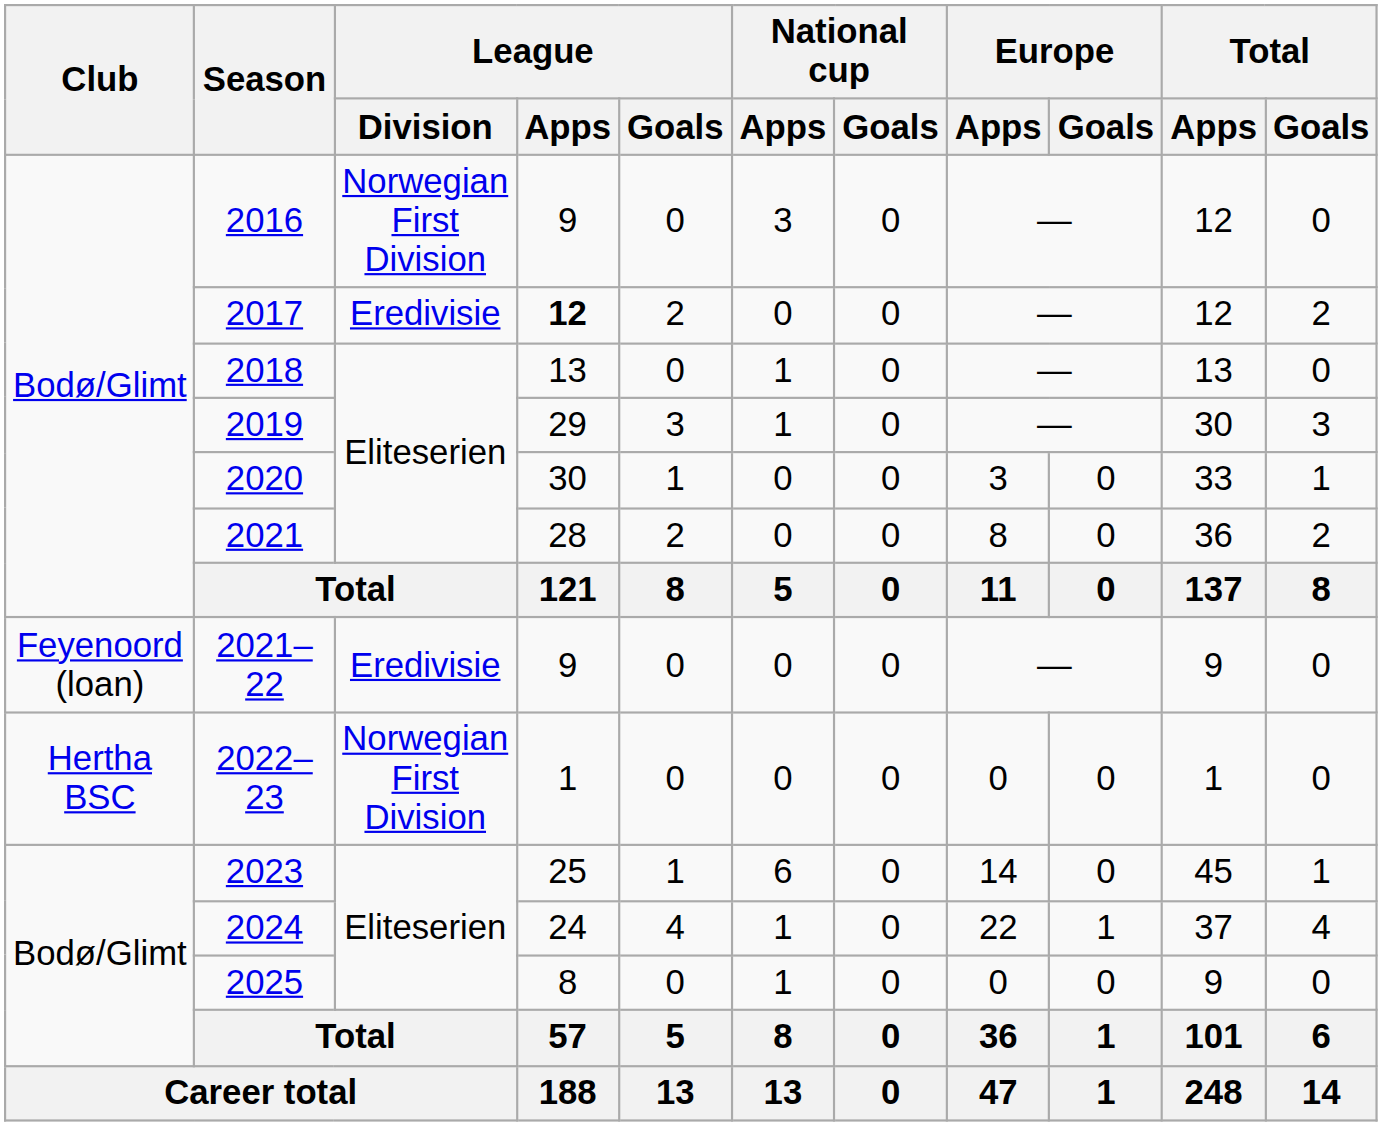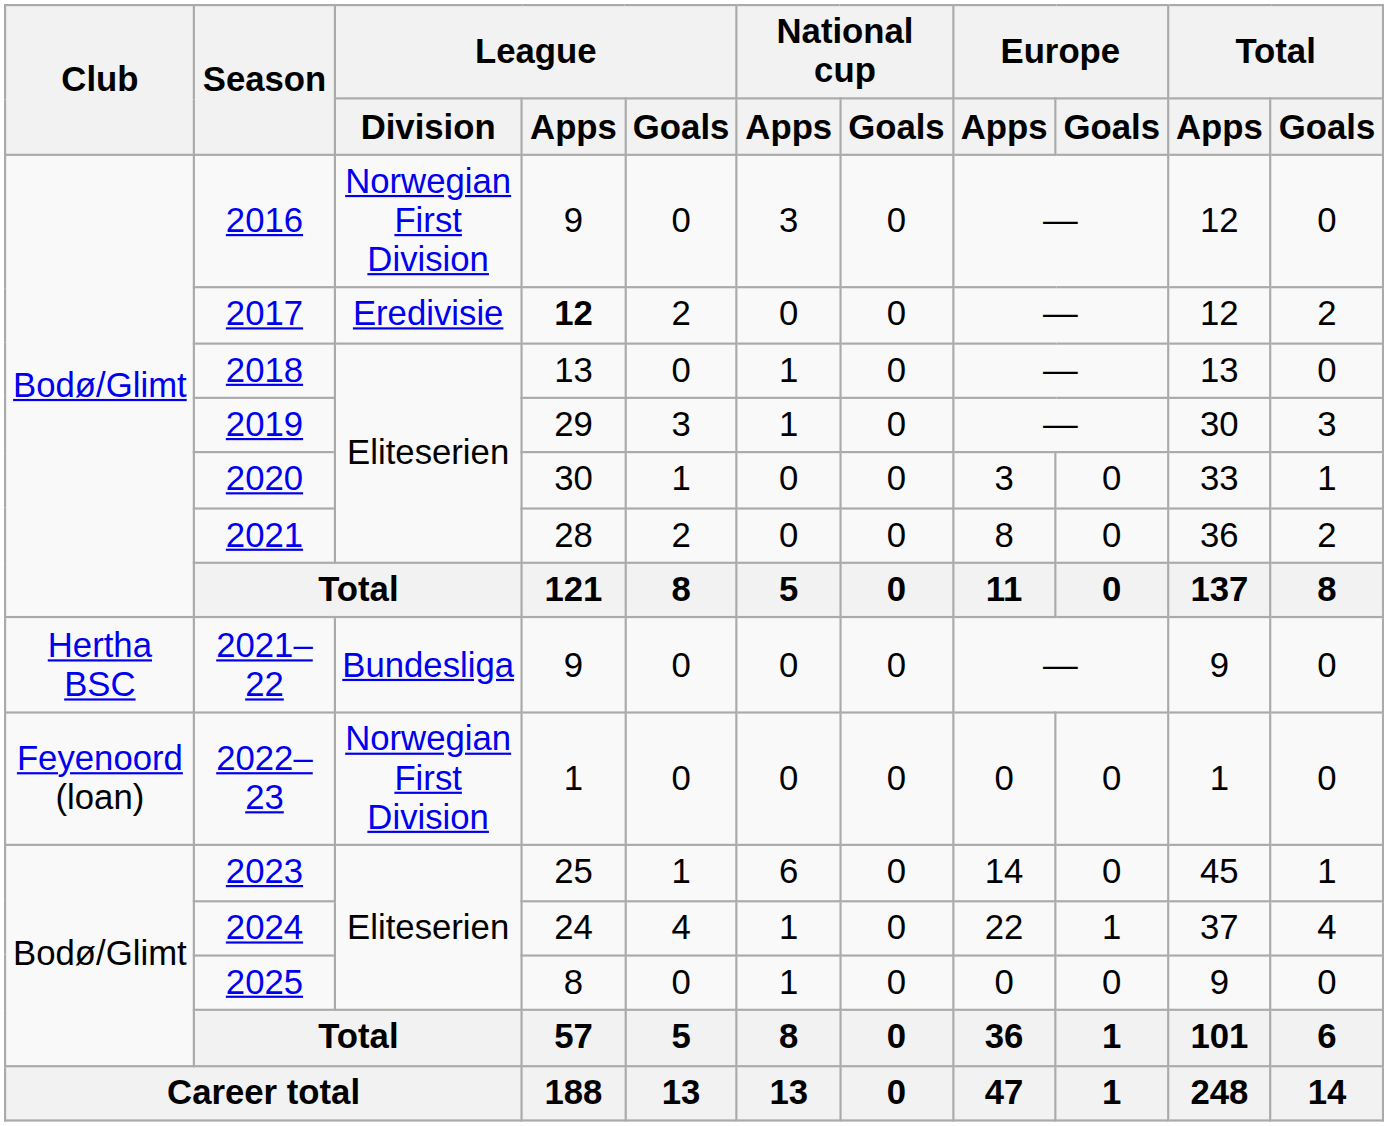2021–22 | Club: Feyenoord (loan) -> Hertha BSC
2021–22 | League / Division: Eredivisie -> Bundesliga
2022–23 | Club: Hertha BSC -> Feyenoord (loan)
